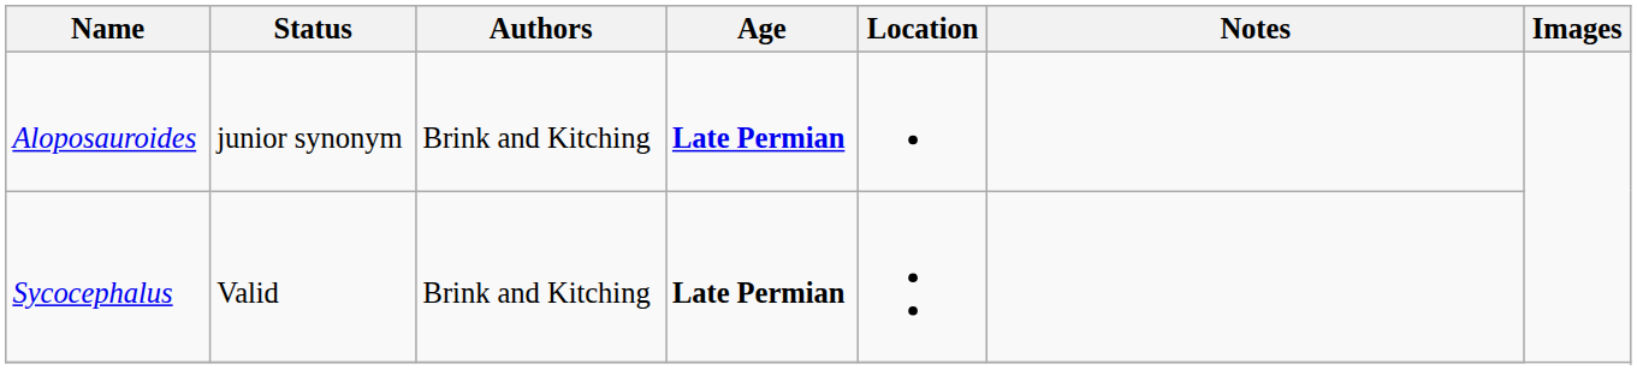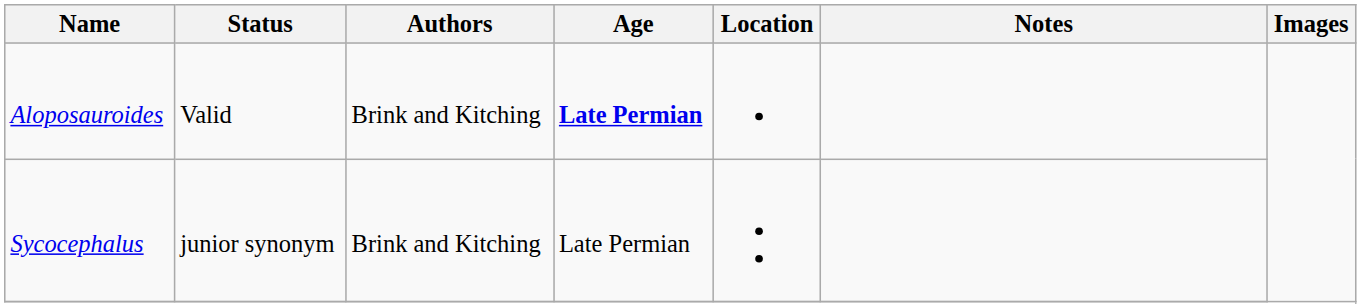Aloposauroides | Status: junior synonym -> Valid
Sycocephalus | Status: Valid -> junior synonym
Sycocephalus | Age: bold -> normal
